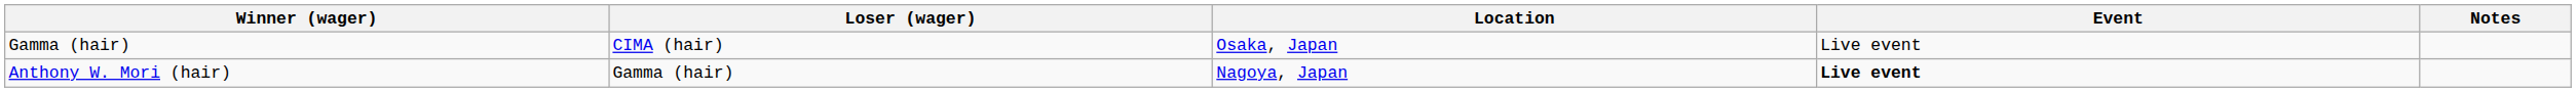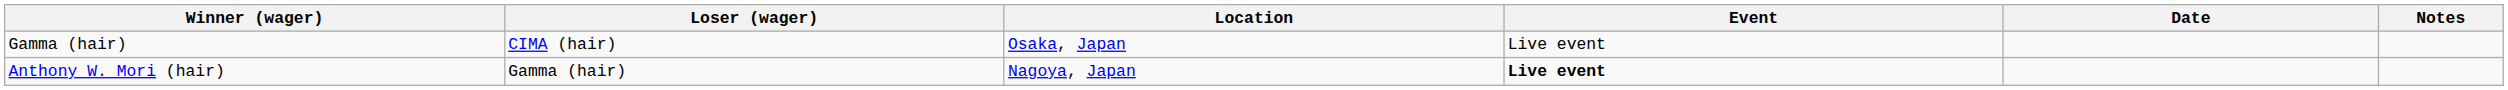+ column: Date
